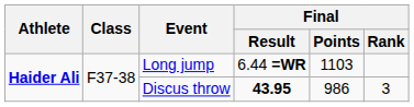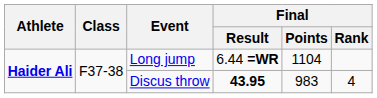Long jump | Final / Points: 1103 -> 1104
Discus throw | Final / Points: 986 -> 983
Discus throw | Final / Rank: 3 -> 4
